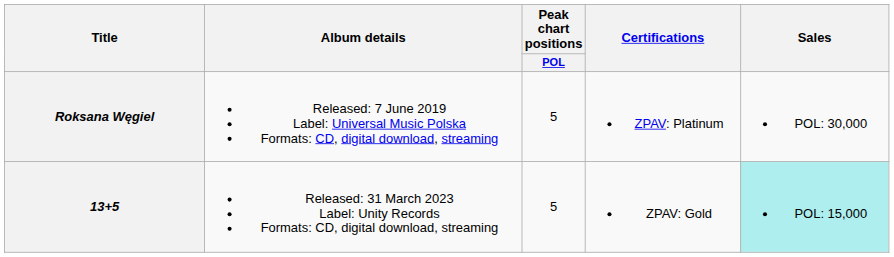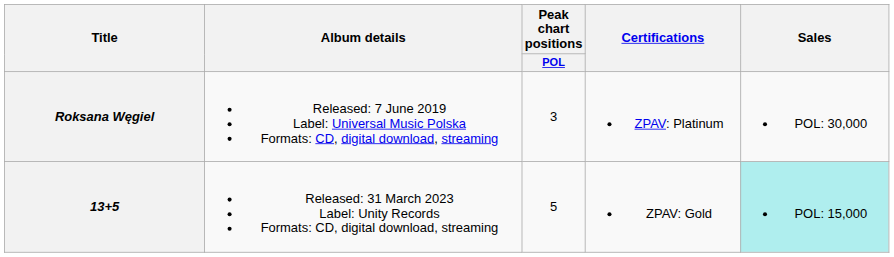Roksana Węgiel | Peak chart positions / POL: 5 -> 3
